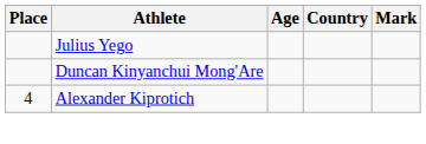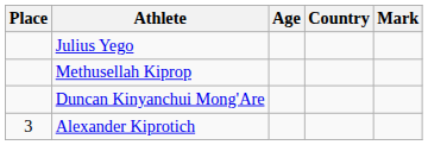+ row: Methusellah Kiprop
Alexander Kiprotich | Place: 4 -> 3
